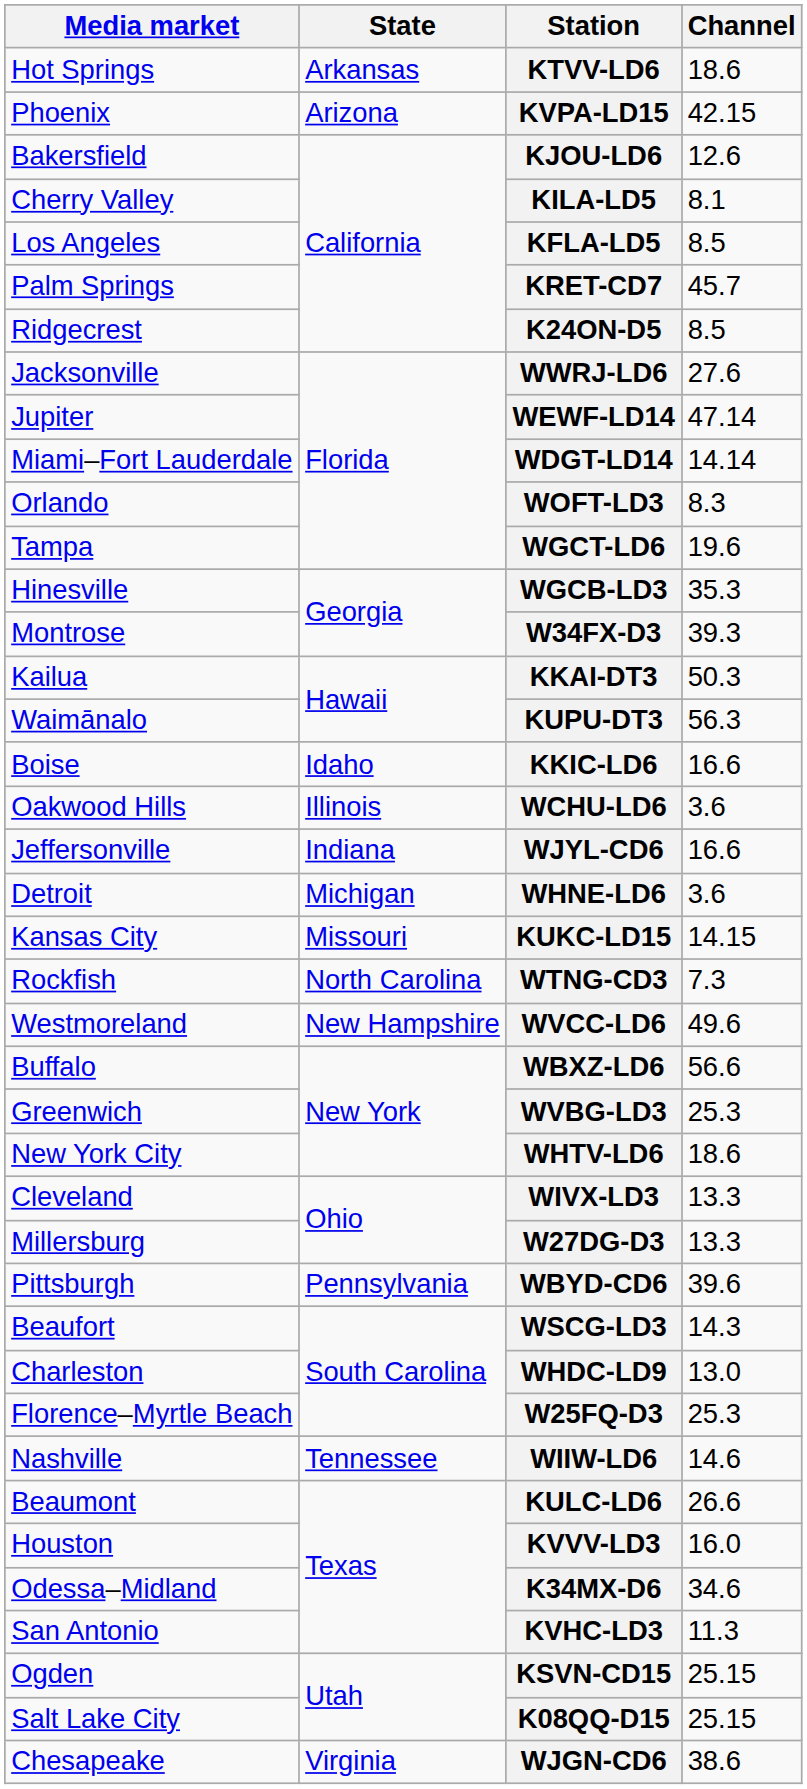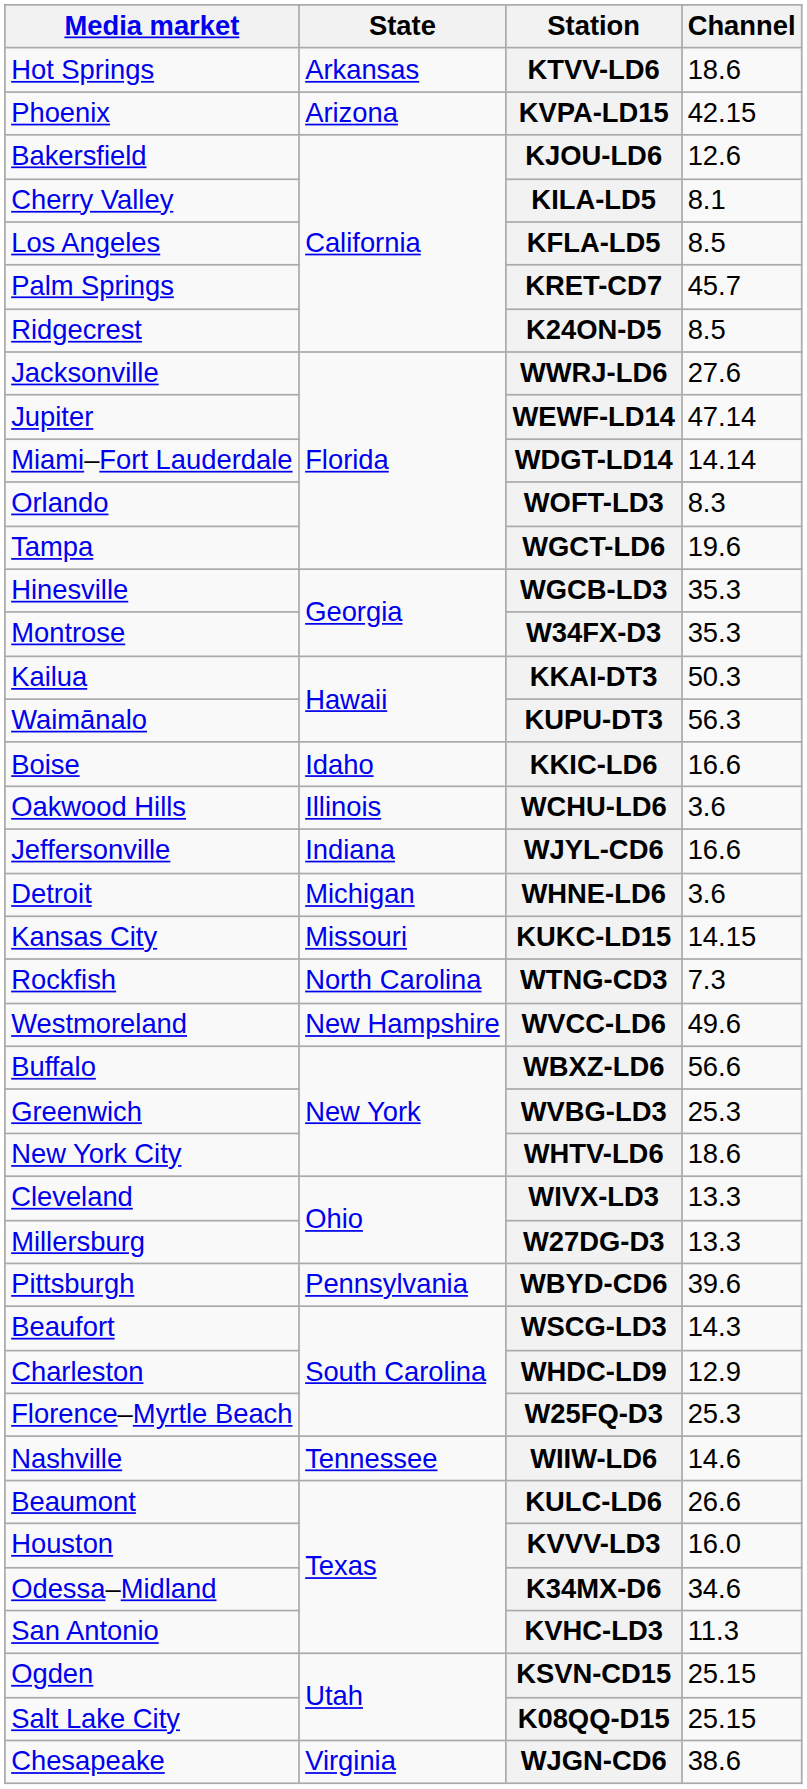W34FX-D3 | Channel: 39.3 -> 35.3
WHDC-LD9 | Channel: 13.0 -> 12.9
